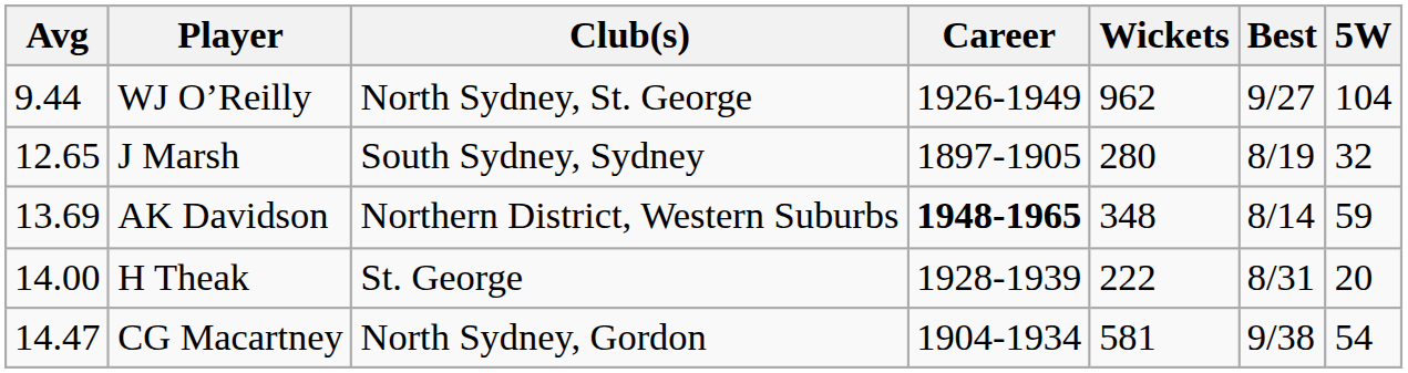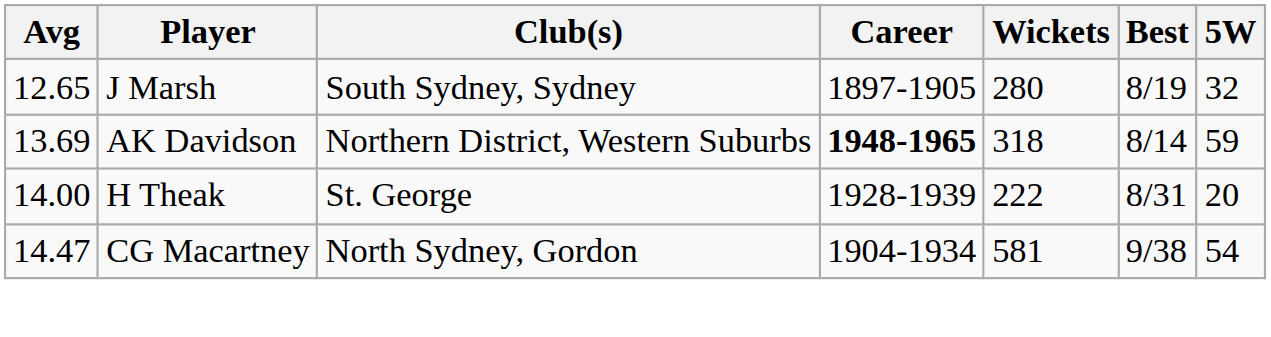- row: 9.44 | WJ O’Reilly | North Sydney, St. George | 1926-1949 | 962 | 9/27 | 104
AK Davidson | Wickets: 348 -> 318
